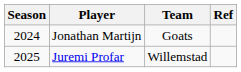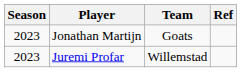Jonathan Martijn | Season: 2024 -> 2023
Juremi Profar | Season: 2025 -> 2023
